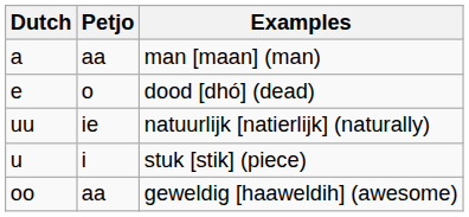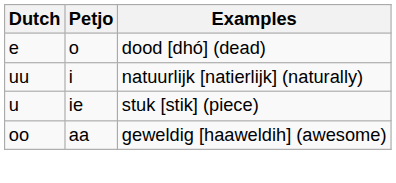- row: a | aa | man [maan] (man)
natuurlijk [natierlijk] (naturally) | Petjo: ie -> i
stuk [stik] (piece) | Petjo: i -> ie
